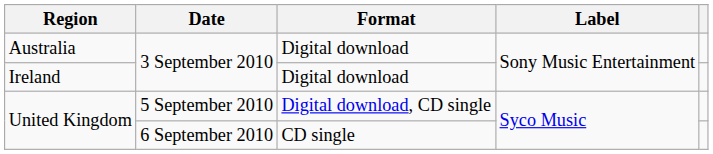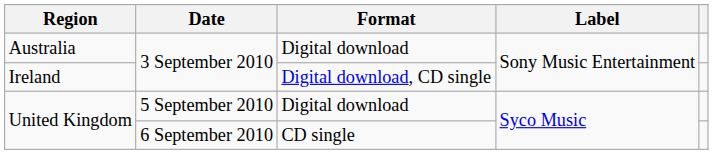Ireland | Format: Digital download -> Digital download, CD single
United Kingdom / 5 September 2010 | Format: Digital download, CD single -> Digital download
